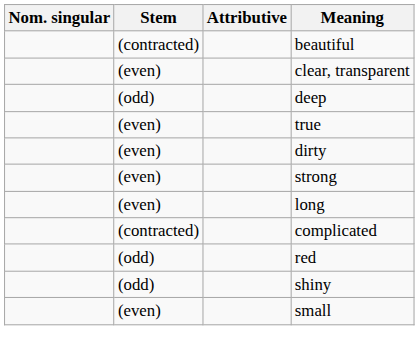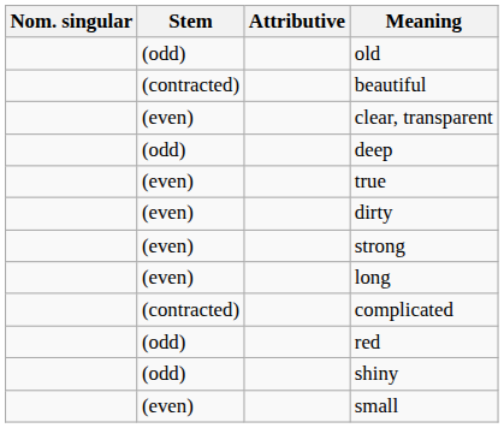+ row: (odd) | old
